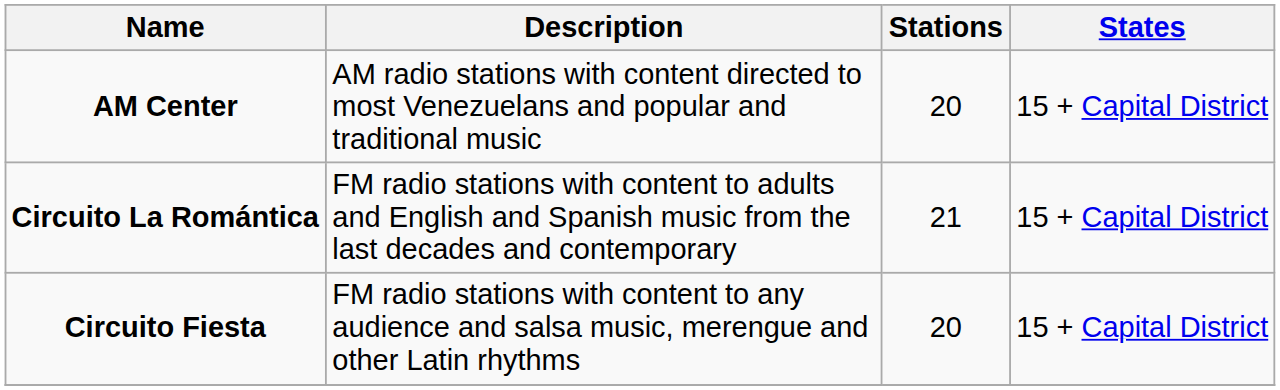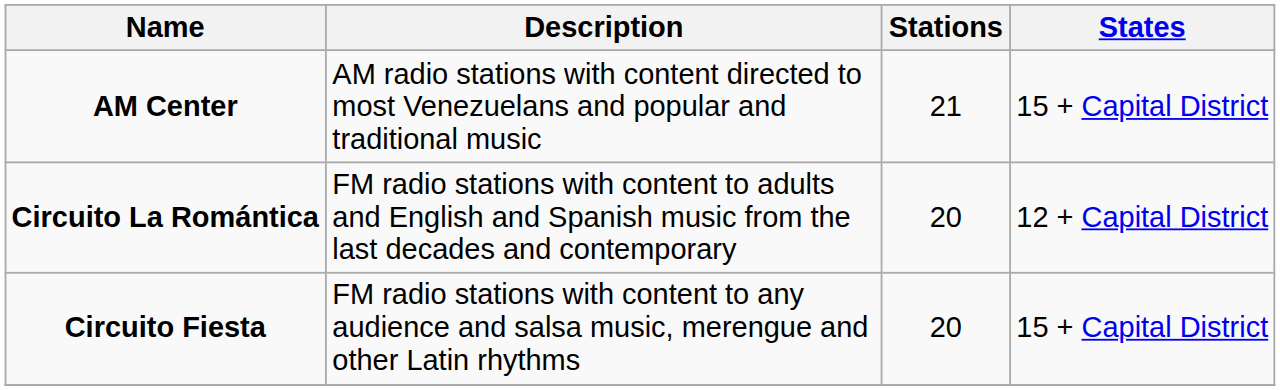AM Center | Stations: 20 -> 21
Circuito La Romántica | Stations: 21 -> 20
Circuito La Romántica | States: 15 + Capital District -> 12 + Capital District
